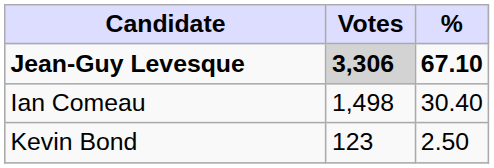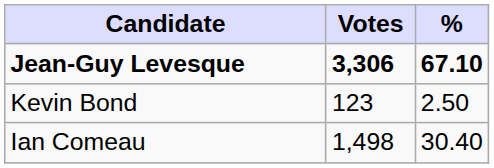Jean-Guy Levesque | Votes: lightgrey background -> no background
rows swapped: Ian Comeau <-> Kevin Bond
